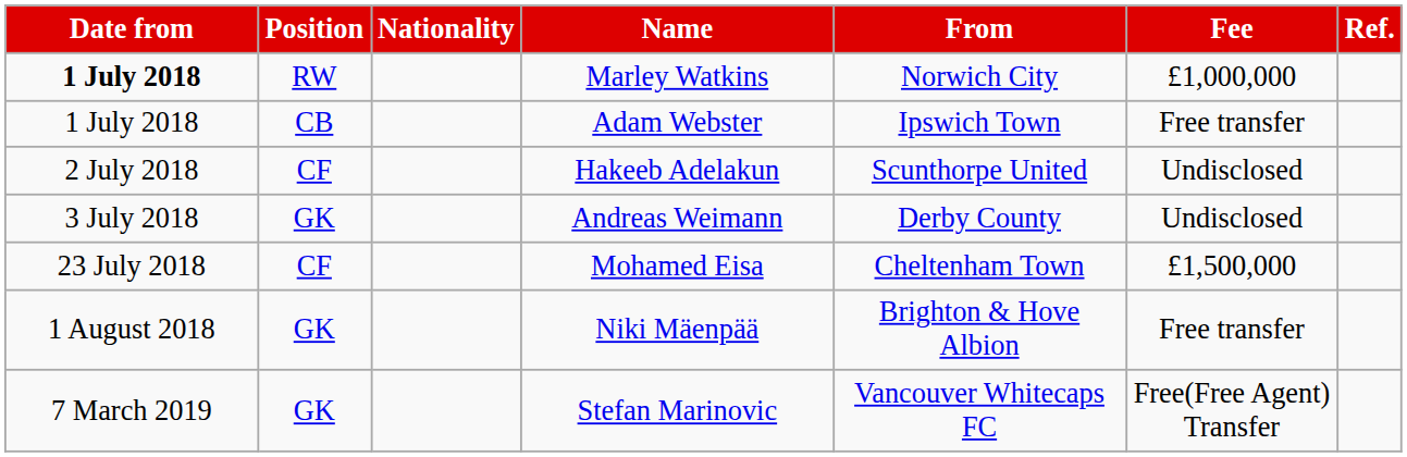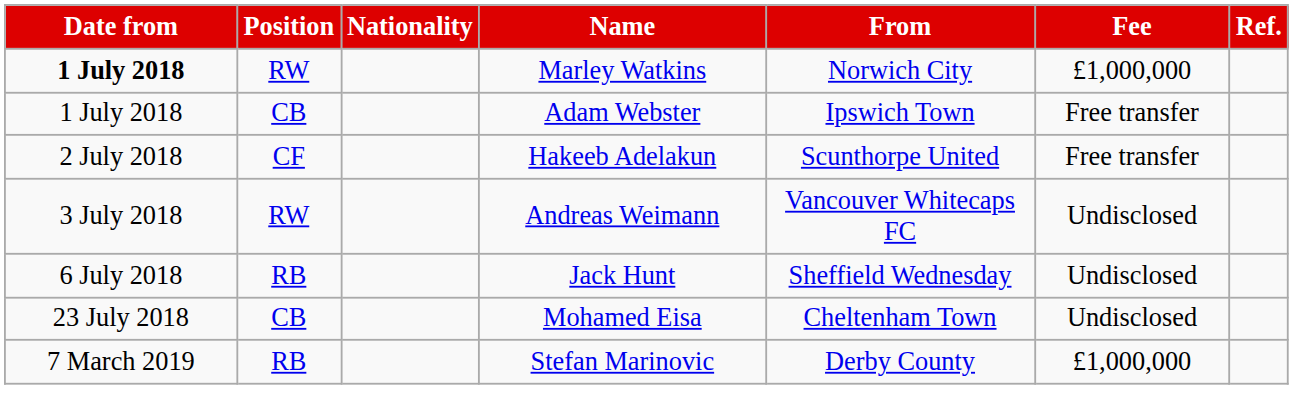Hakeeb Adelakun | Fee: Undisclosed -> Free transfer
Andreas Weimann | Position: GK -> RW
Andreas Weimann | From: Derby County -> Vancouver Whitecaps FC
+ row: 6 July 2018 | RB | Jack Hunt | Sheffield Wednesday | Undisclosed
Mohamed Eisa | Position: CF -> CB
Mohamed Eisa | Fee: £1,500,000 -> Undisclosed
- row: 1 August 2018 | GK | Niki Mäenpää | Brighton & Hove Albion | Free transfer
Stefan Marinovic | Position: GK -> RB
Stefan Marinovic | From: Vancouver Whitecaps FC -> Derby County
Stefan Marinovic | Fee: Free(Free Agent) Transfer -> £1,000,000
